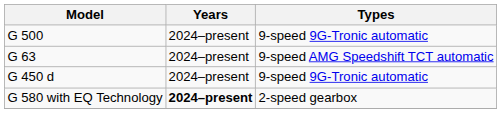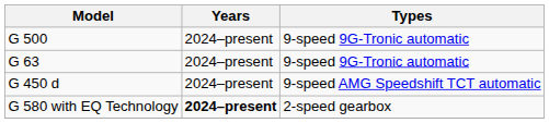G 63 | Types: 9-speed AMG Speedshift TCT automatic -> 9-speed 9G-Tronic automatic
G 450 d | Types: 9-speed 9G-Tronic automatic -> 9-speed AMG Speedshift TCT automatic
